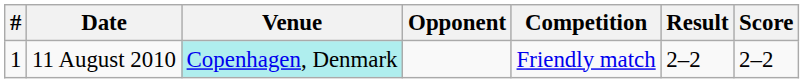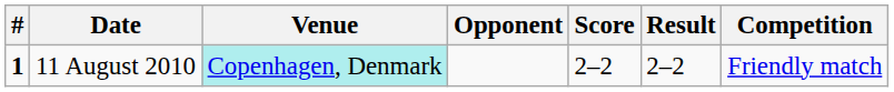columns swapped: Score <-> Competition
11 August 2010 | #: normal -> bold
